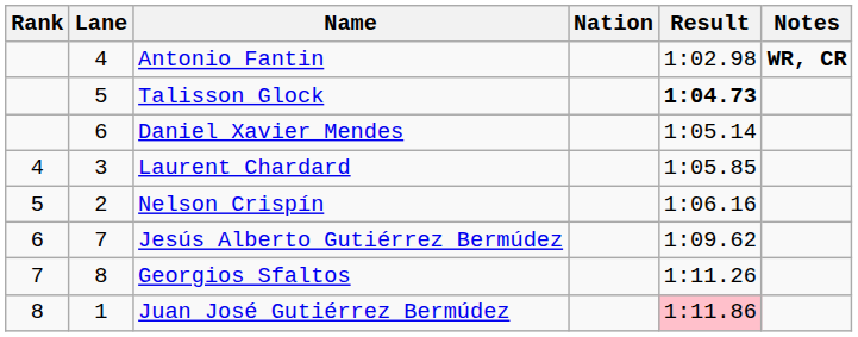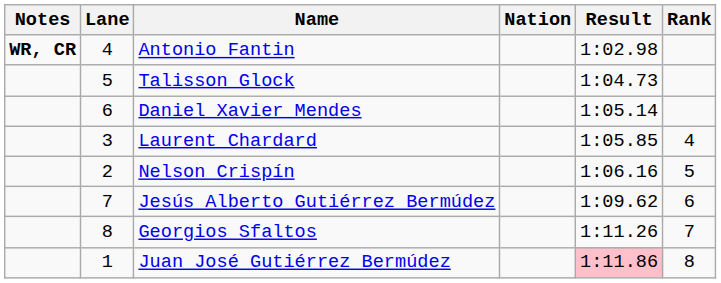columns swapped: Rank <-> Notes
Talisson Glock | Result: bold -> normal
